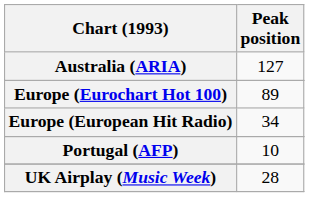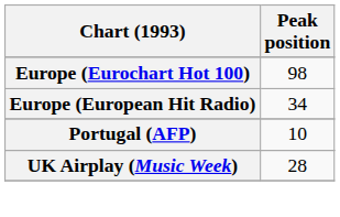- row: Australia (ARIA) | 127
Europe (Eurochart Hot 100) | Peak position: 89 -> 98
